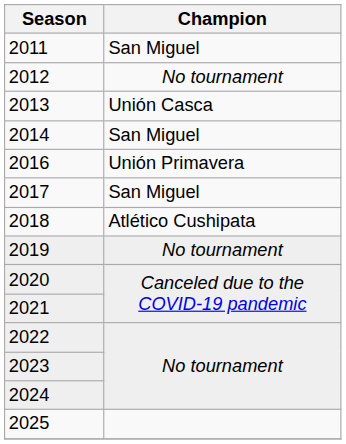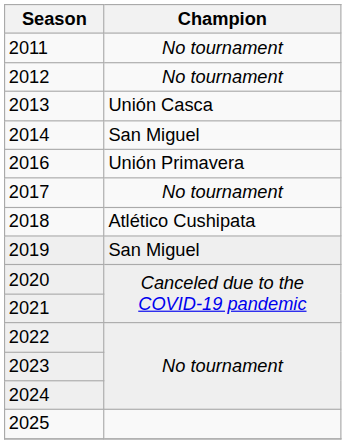2011 | Champion: San Miguel -> No tournament
2017 | Champion: San Miguel -> No tournament
2019 | Champion: No tournament -> San Miguel
